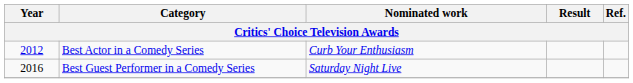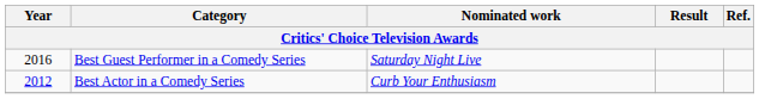rows swapped: Best Actor in a Comedy Series <-> Best Guest Performer in a Comedy Series
